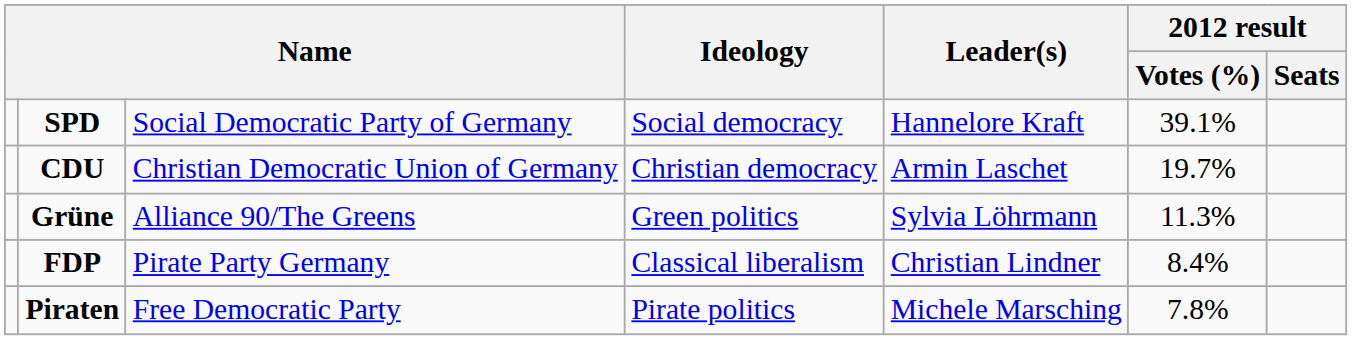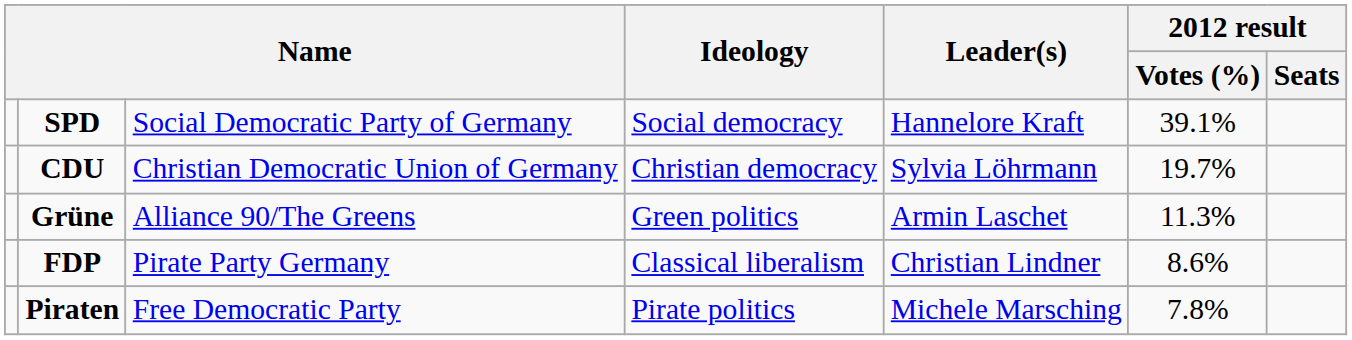CDU | Leader(s): Armin Laschet -> Sylvia Löhrmann
Grüne | Leader(s): Sylvia Löhrmann -> Armin Laschet
FDP | 2012 result / Votes (%): 8.4% -> 8.6%
